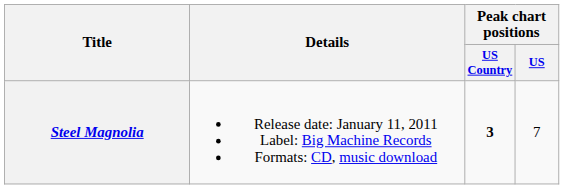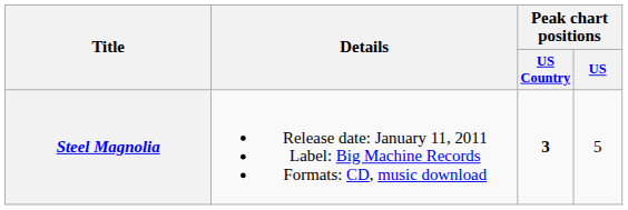Steel Magnolia | Peak chart positions / US: 7 -> 5
